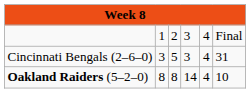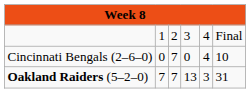Cincinnati Bengals (2–6–0) | column 2: 3 -> 0
Cincinnati Bengals (2–6–0) | column 3: 5 -> 7
Cincinnati Bengals (2–6–0) | column 4: 3 -> 0
Cincinnati Bengals (2–6–0) | column 6: 31 -> 10
Oakland Raiders (5–2–0) | column 2: 8 -> 7
Oakland Raiders (5–2–0) | column 3: 8 -> 7
Oakland Raiders (5–2–0) | column 4: 14 -> 13
Oakland Raiders (5–2–0) | column 5: 4 -> 3
Oakland Raiders (5–2–0) | column 6: 10 -> 31
